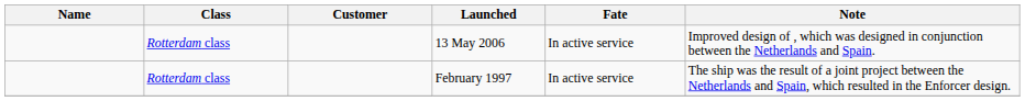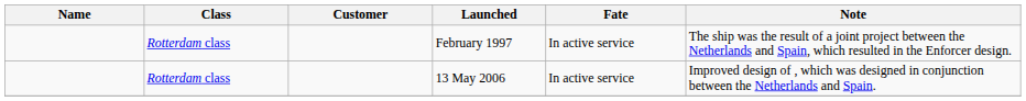rows swapped: February 1997 <-> 13 May 2006
